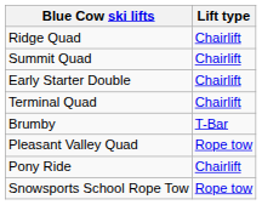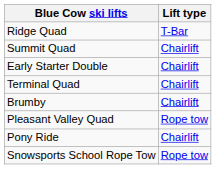Ridge Quad | Lift type: Chairlift -> T-Bar
Brumby | Lift type: T-Bar -> Chairlift
